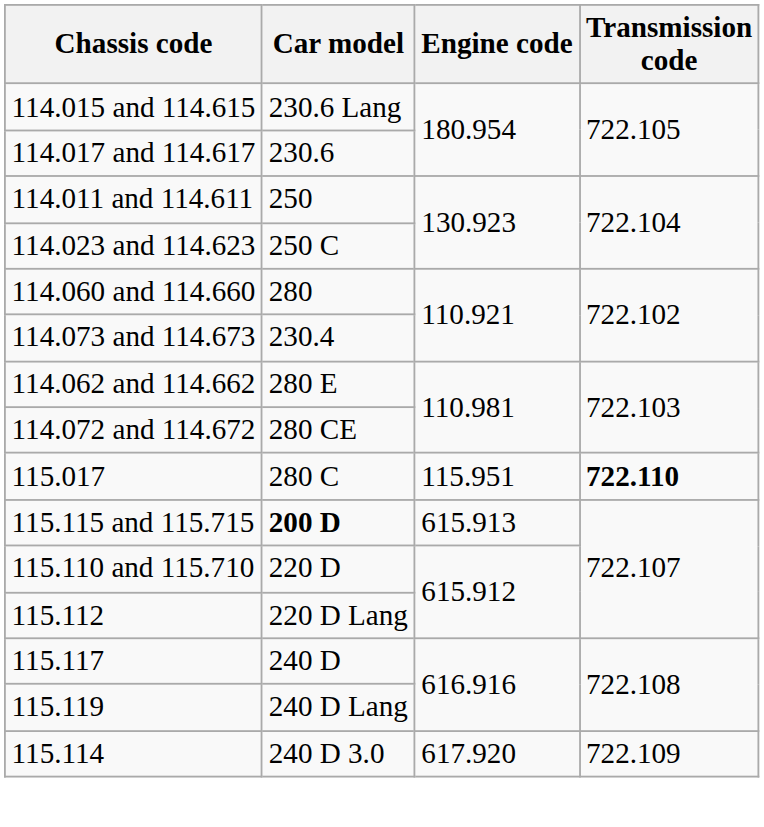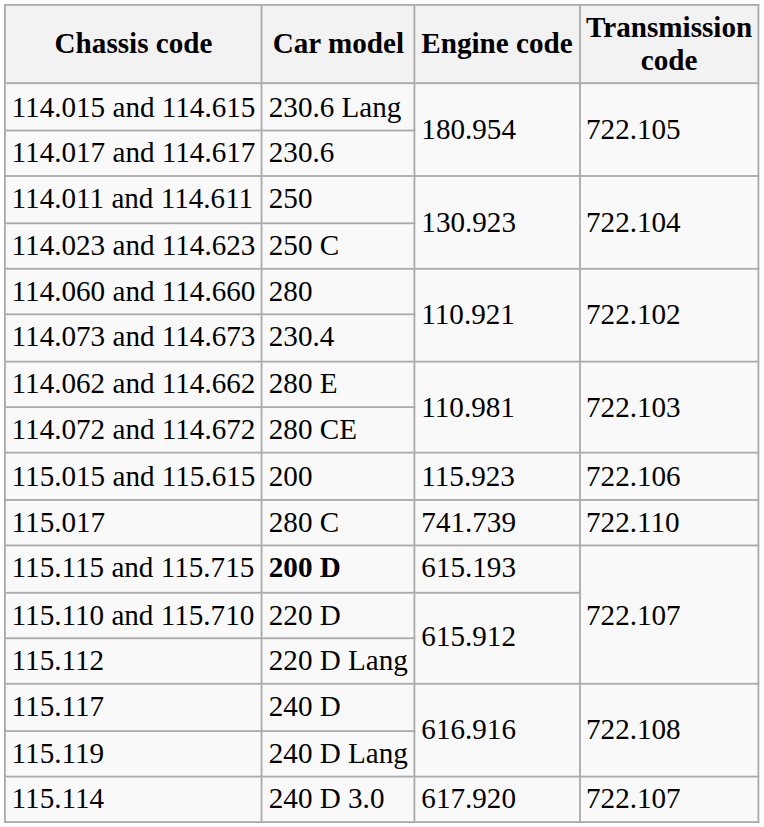+ row: 115.015 and 115.615 | 200 | 115.923 | 722.106
115.017 | Engine code: 115.951 -> 741.739
115.017 | Transmission code: bold -> normal
115.115 and 115.715 | Engine code: 615.913 -> 615.193
115.114 | Transmission code: 722.109 -> 722.107
